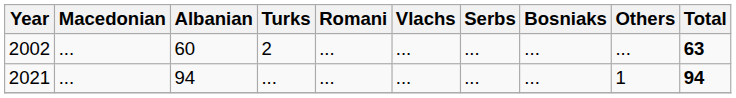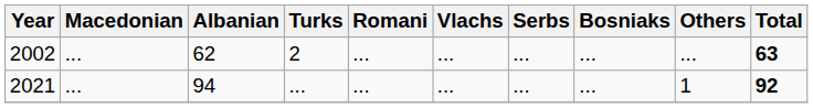2002 | Albanian: 60 -> 62
2021 | Total: 94 -> 92
